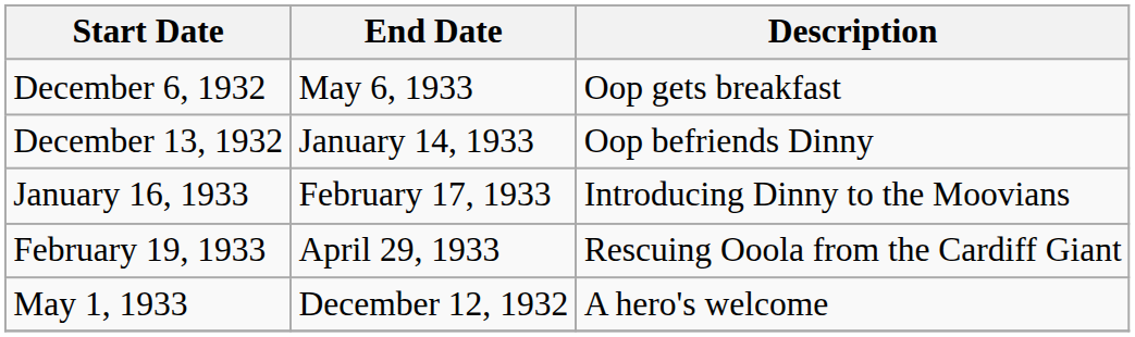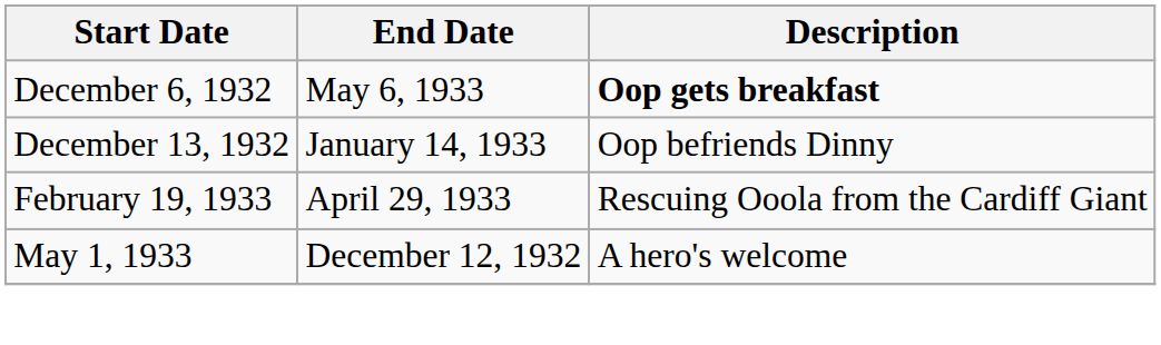December 6, 1932 | Description: normal -> bold
- row: January 16, 1933 | February 17, 1933 | Introducing Dinny to the Moovians
